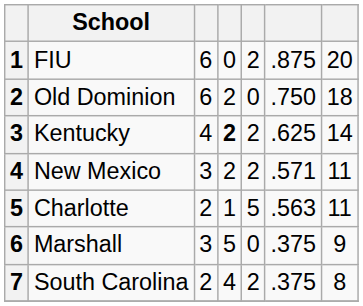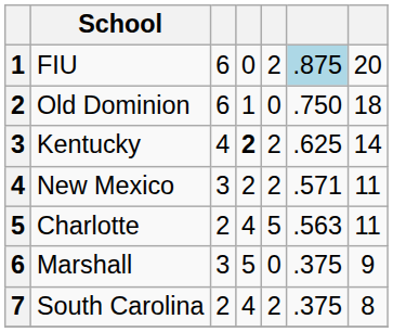FIU | column 6: no background -> lightblue background
Old Dominion | column 4: 2 -> 1
Charlotte | column 4: 1 -> 4
